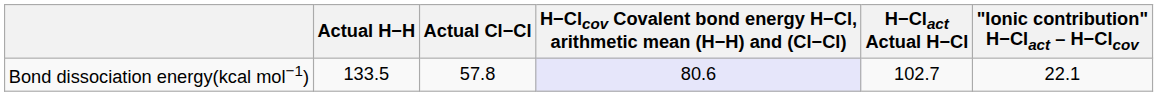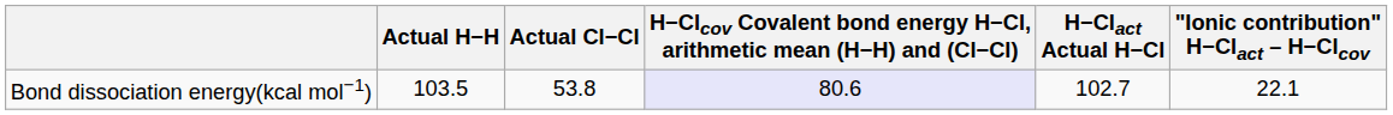Bond dissociation energy(kcal mol−1) | Actual H−H: 133.5 -> 103.5
Bond dissociation energy(kcal mol−1) | Actual Cl−Cl: 57.8 -> 53.8
